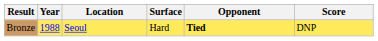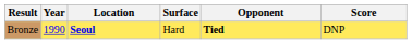Bronze | Year: 1988 -> 1990
Bronze | Location: normal -> bold
